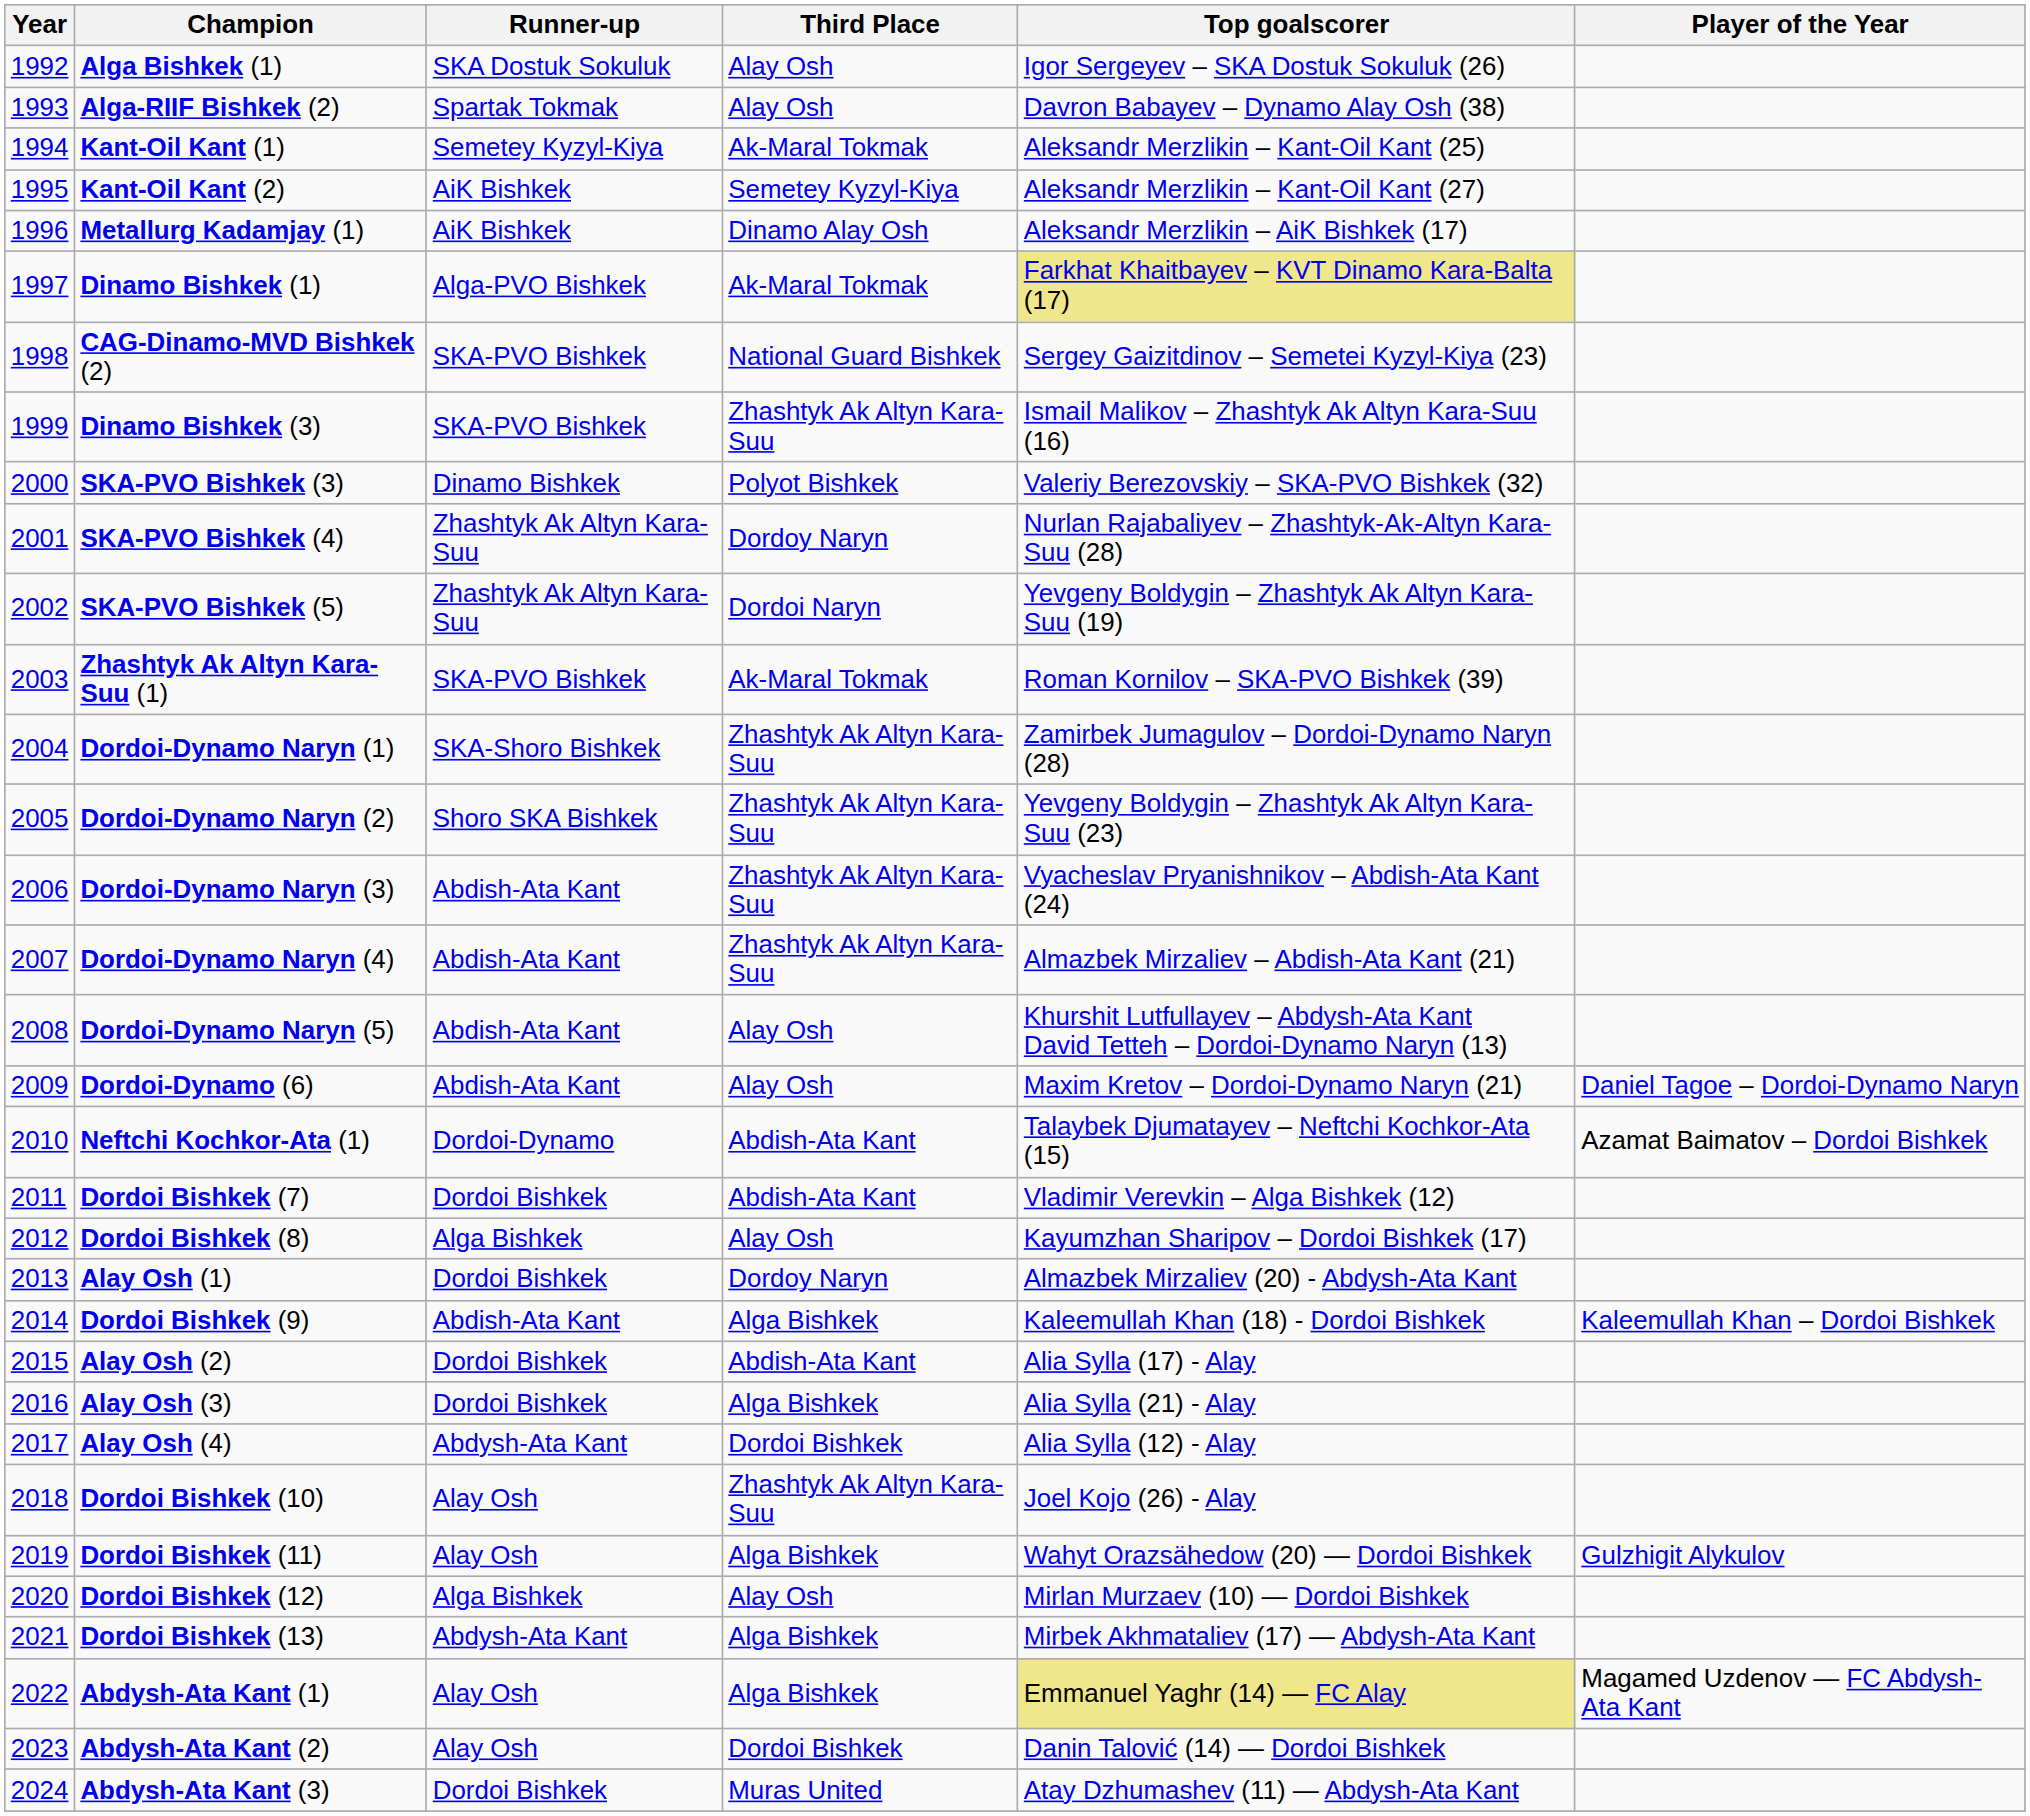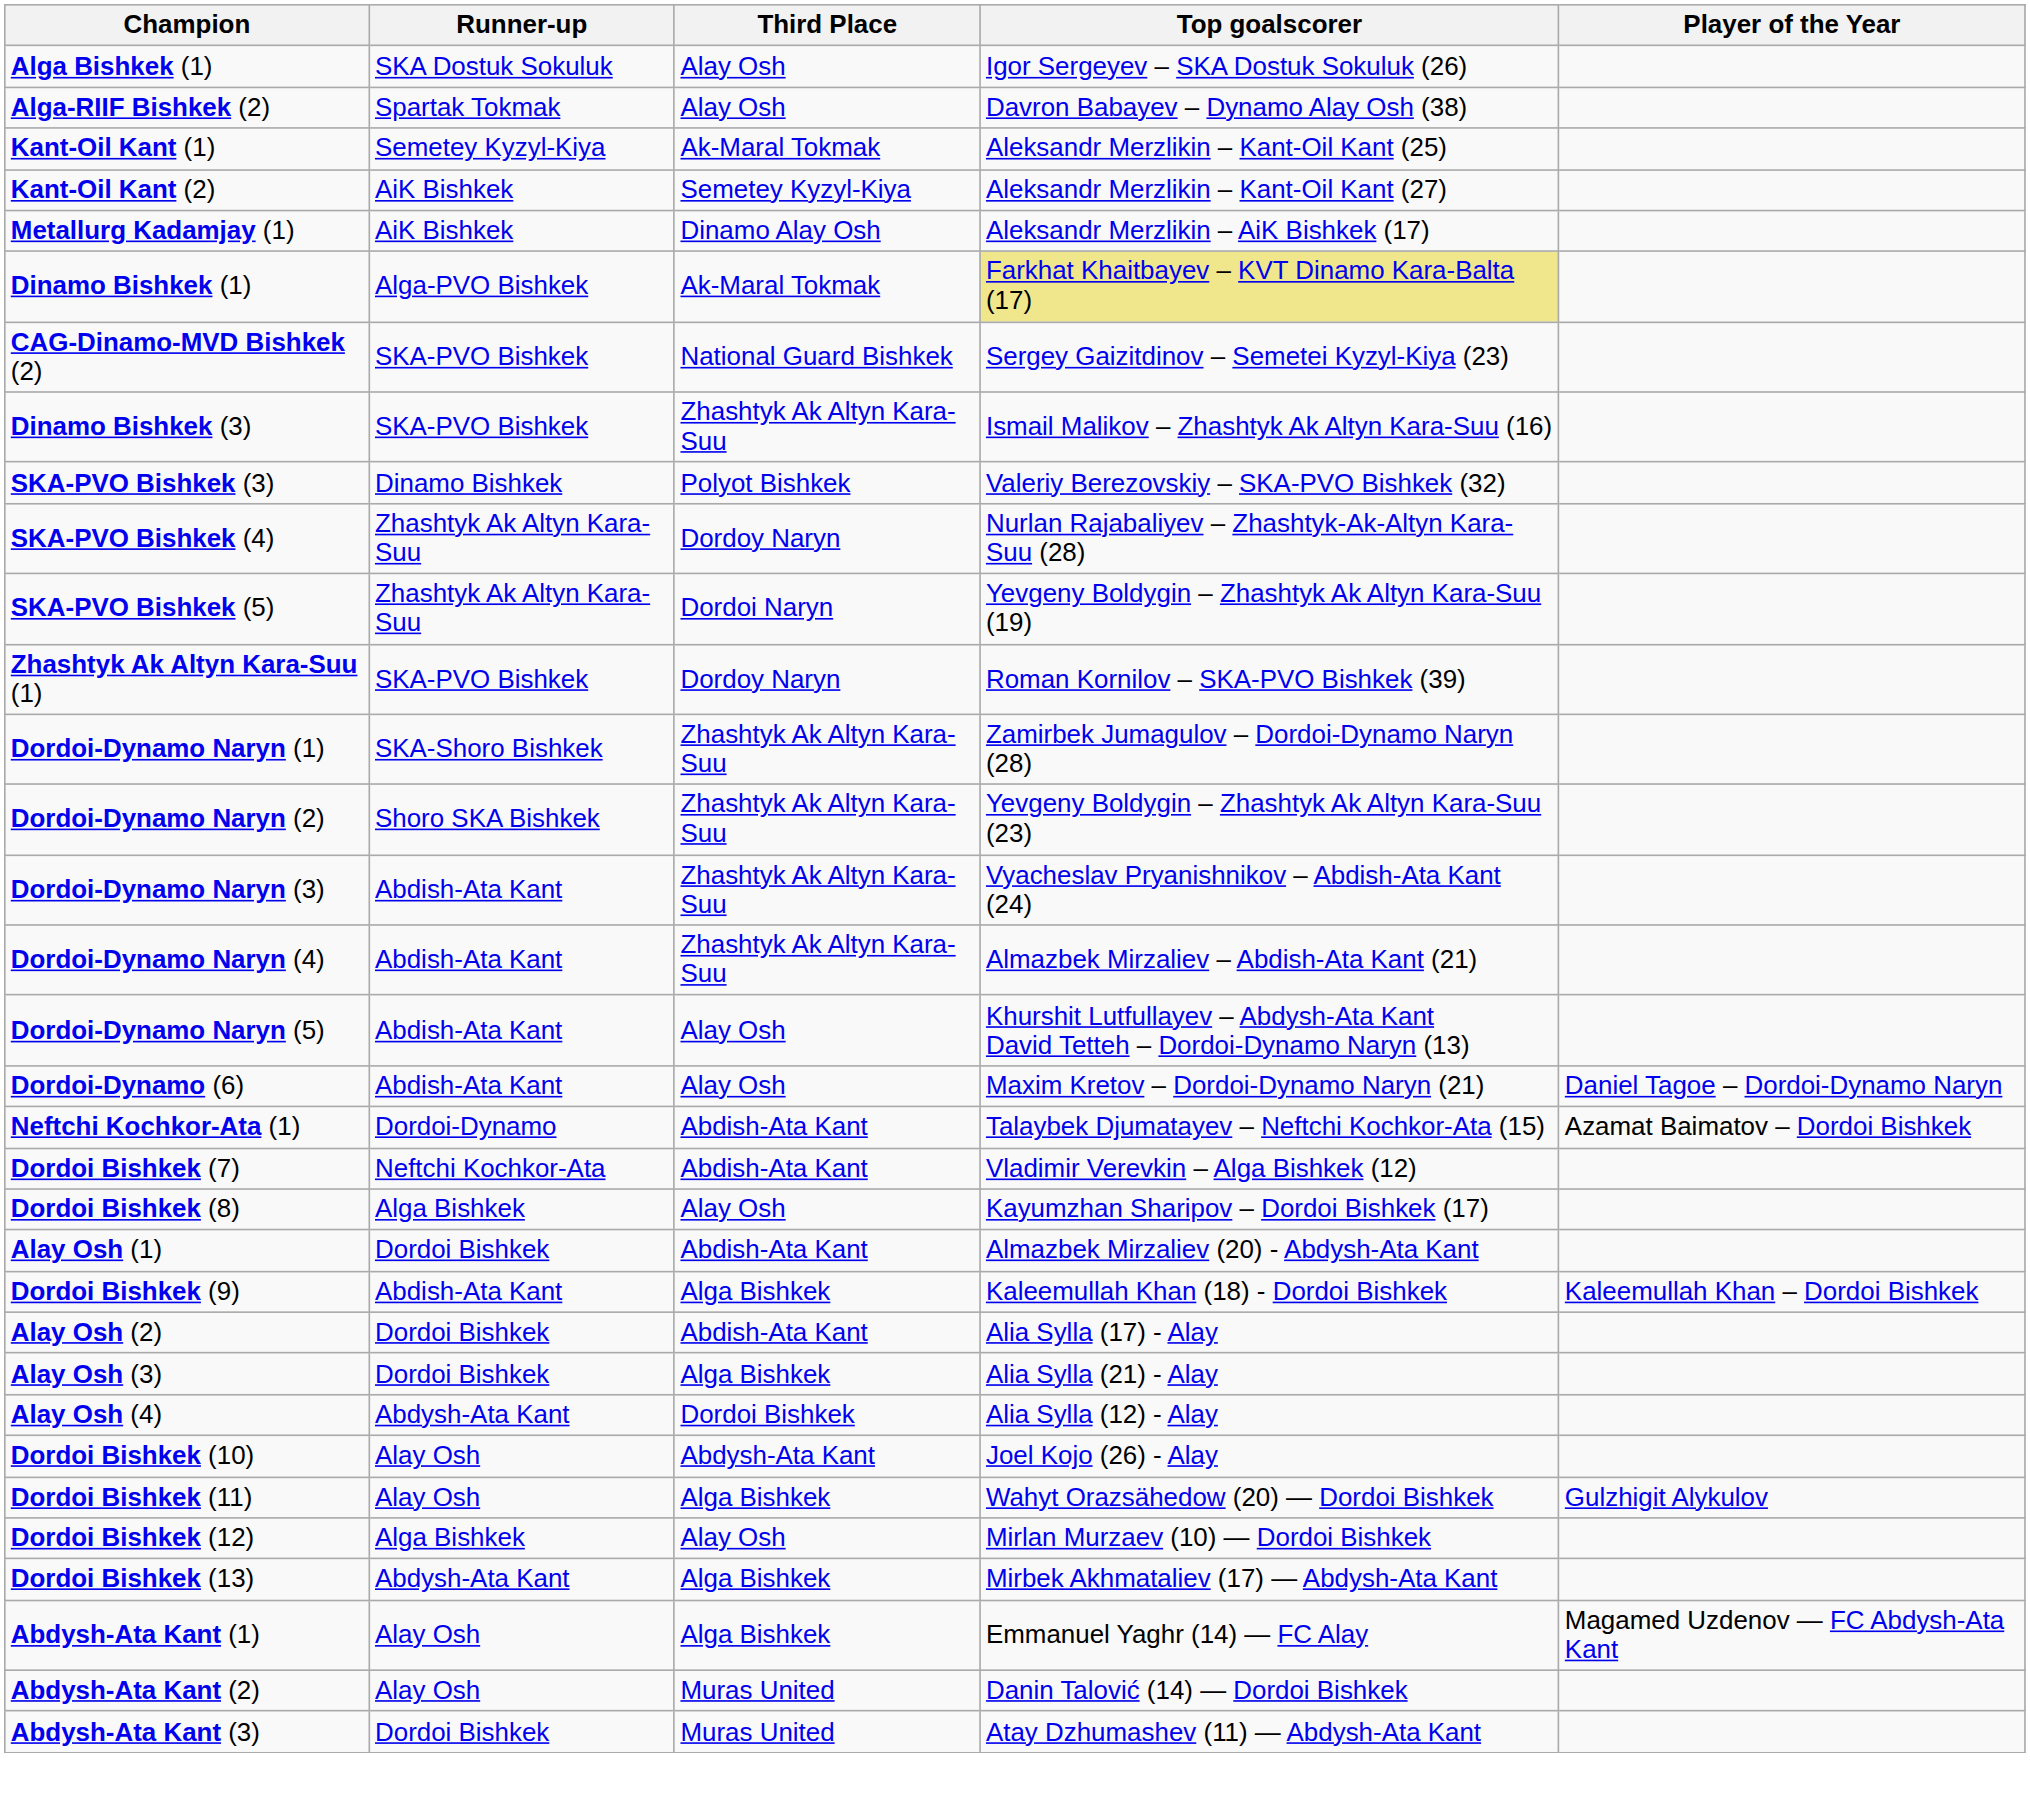- column: Year | 1992 | 1993 | 1994 | 1995 | 1996 | 1997 | 1998 | 1999 | 2000 | 2001 | 2002 | 2003 | 2004 | 2005 | 2006 | 2007 | 2008 | 2009 | 2010 | 2011 | 2012 | 2013 | 2014 | 2015 | 2016 | 2017 | 2018 | 2019 | 2020 | 2021 | 2022 | 2023 | 2024
Zhashtyk Ak Altyn Kara-Suu (1) | Third Place: Ak-Maral Tokmak -> Dordoy Naryn
Dordoi Bishkek (7) | Runner-up: Dordoi Bishkek -> Neftchi Kochkor-Ata
Alay Osh (1) | Third Place: Dordoy Naryn -> Abdish-Ata Kant
Dordoi Bishkek (10) | Third Place: Zhashtyk Ak Altyn Kara-Suu -> Abdysh-Ata Kant
Abdysh-Ata Kant (1) | Top goalscorer: khaki background -> no background
Abdysh-Ata Kant (2) | Third Place: Dordoi Bishkek -> Muras United
